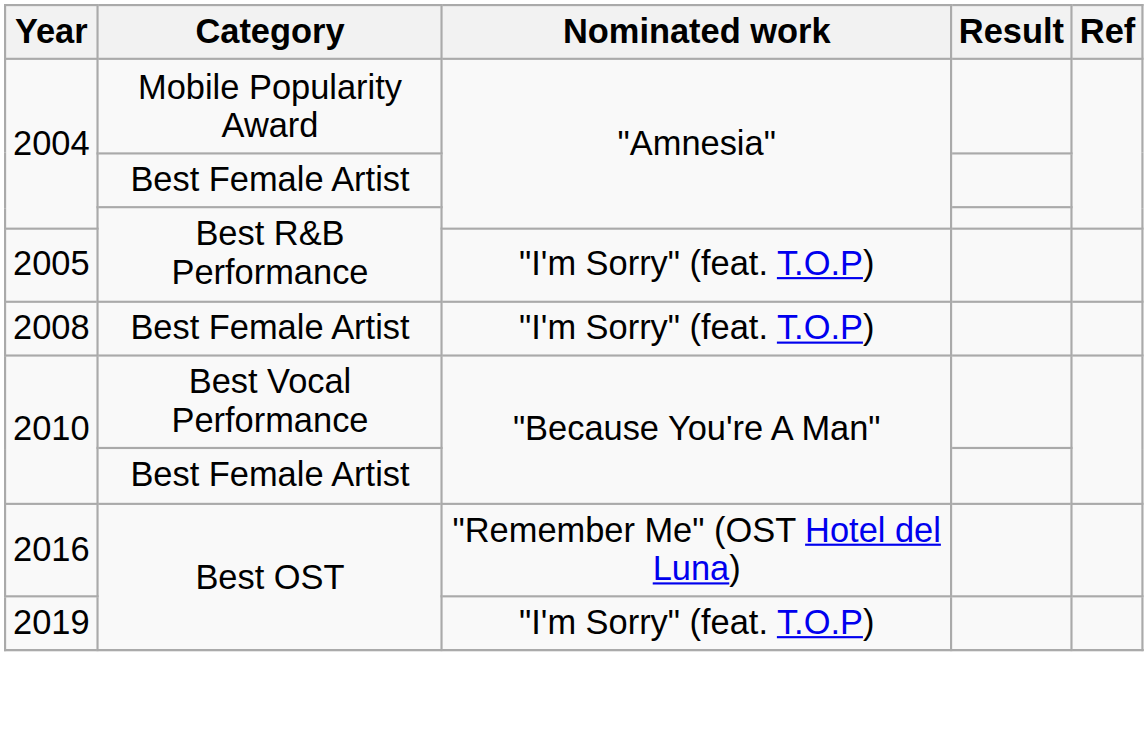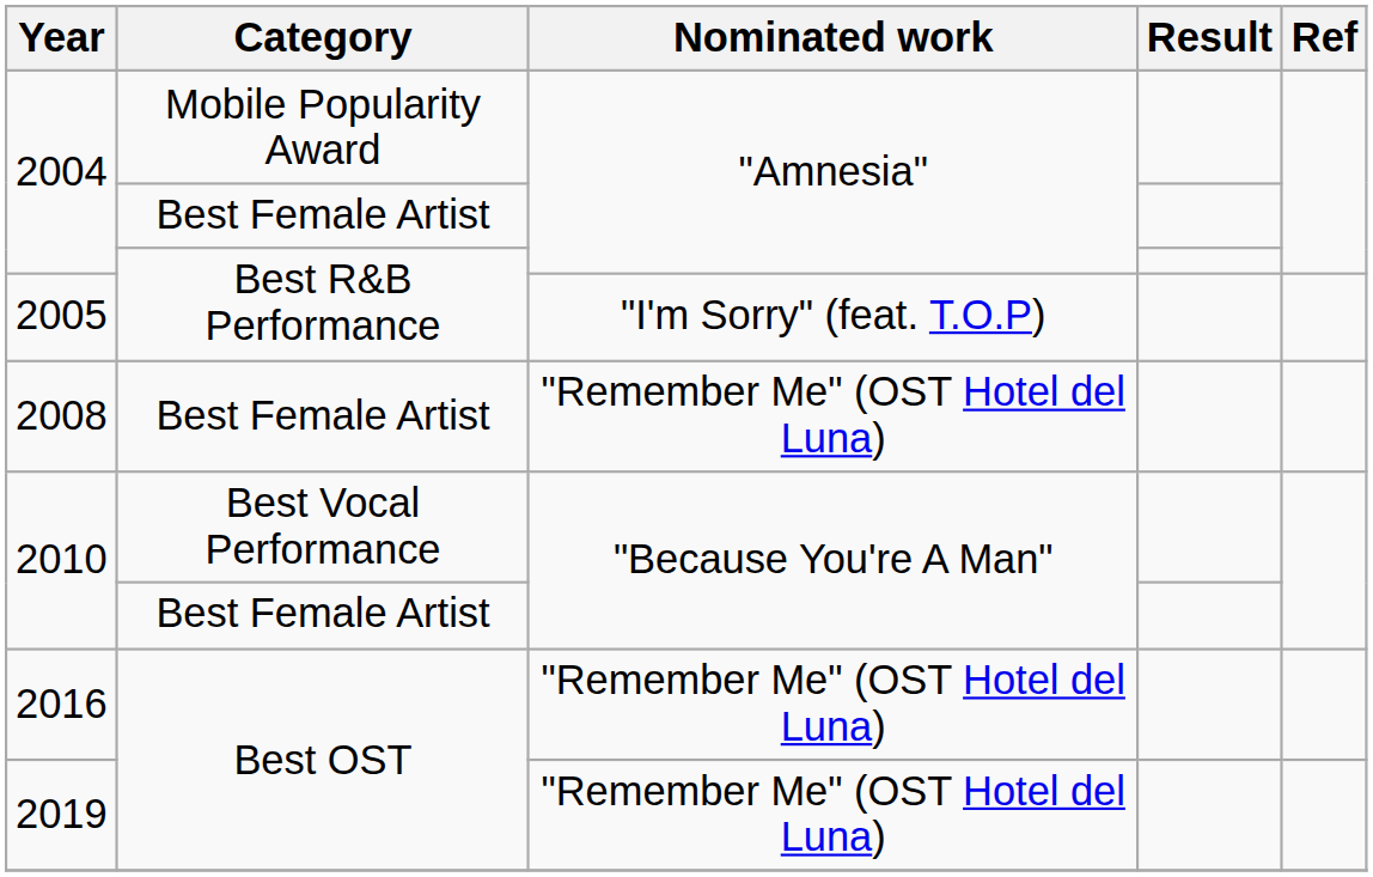2008 | Nominated work: "I'm Sorry" (feat. T.O.P) -> "Remember Me" (OST Hotel del Luna)
2019 | Nominated work: "I'm Sorry" (feat. T.O.P) -> "Remember Me" (OST Hotel del Luna)
